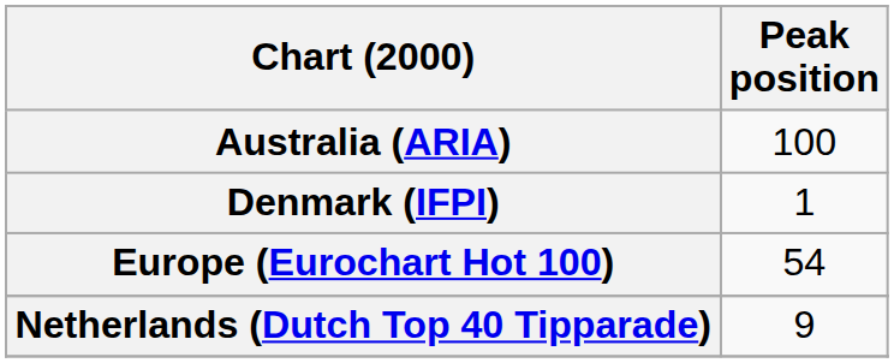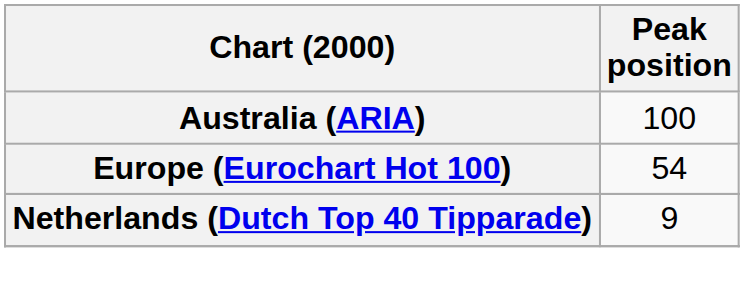- row: Denmark (IFPI) | 1
